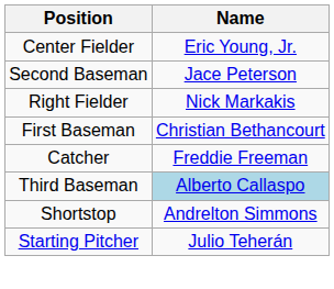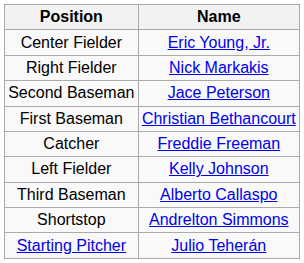rows swapped: Second Baseman <-> Right Fielder
+ row: Left Fielder | Kelly Johnson
Third Baseman | Name: lightblue background -> no background
